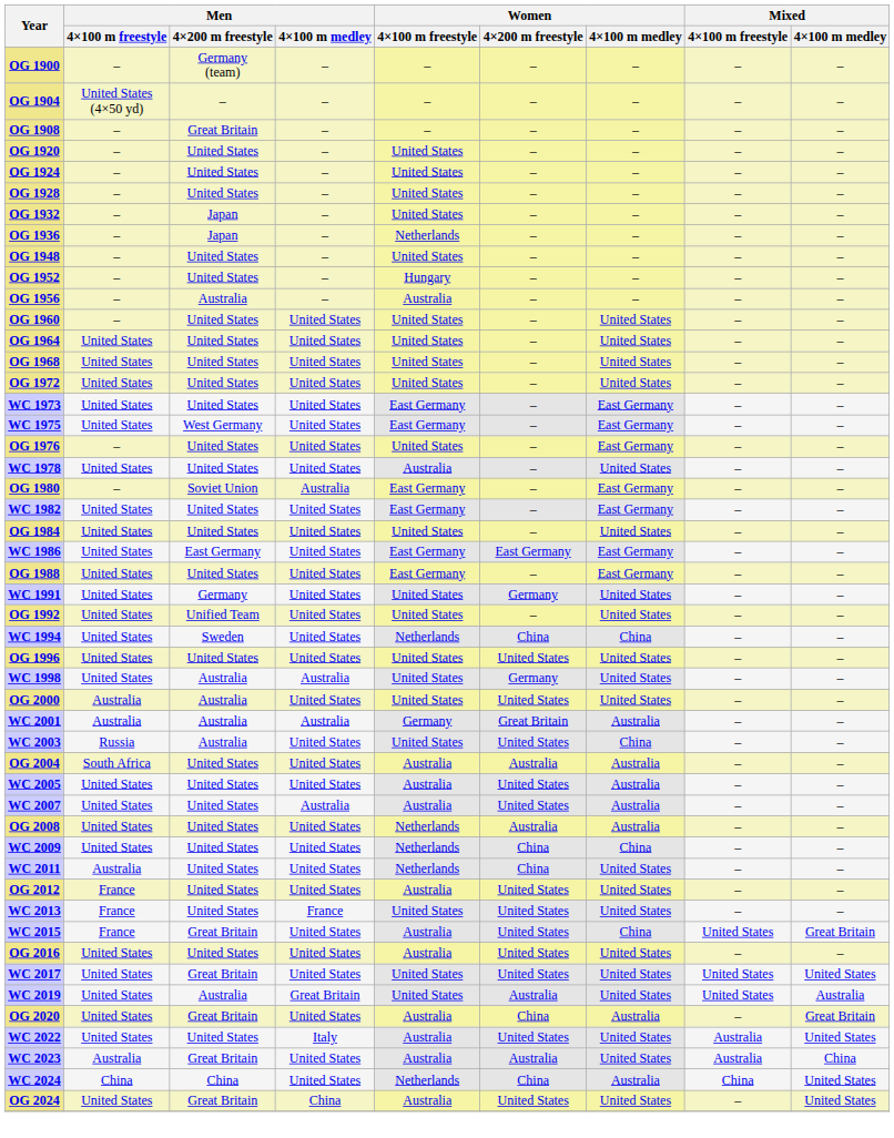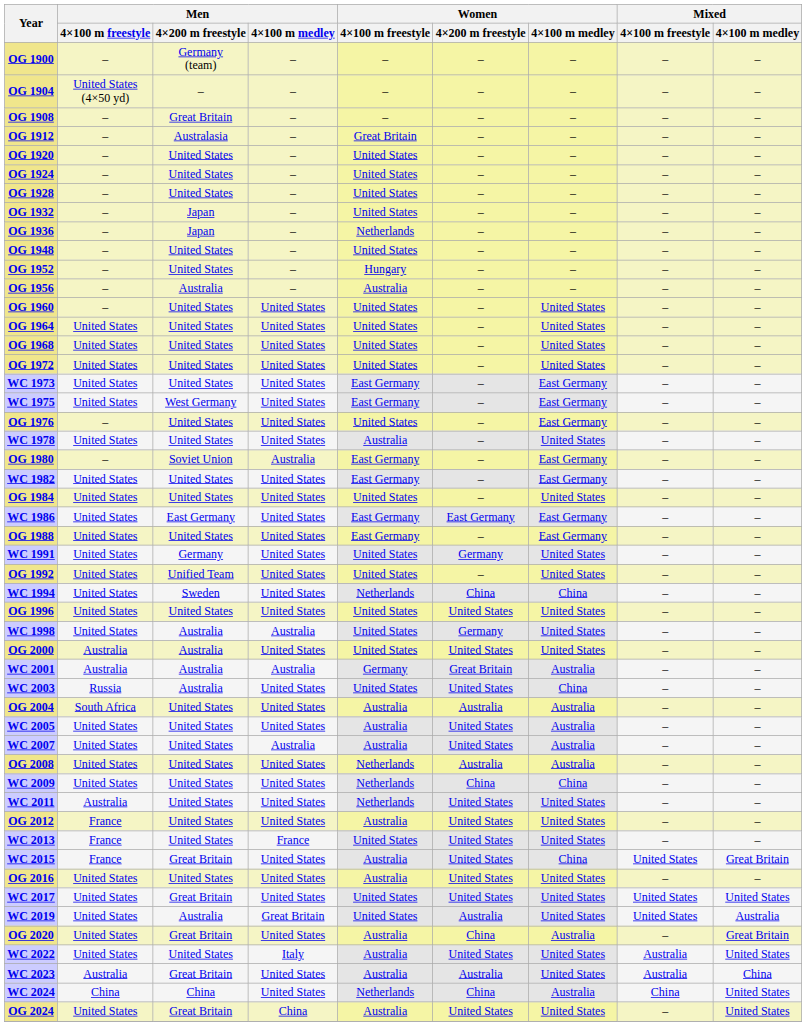+ row: OG 1912 | – | Australasia | – | Great Britain | – | – | – | –
WC 2011 | Women / 4×200 m freestyle: China -> United States
